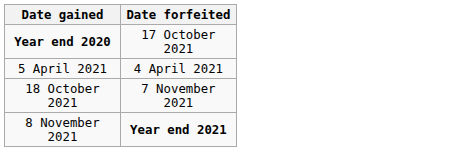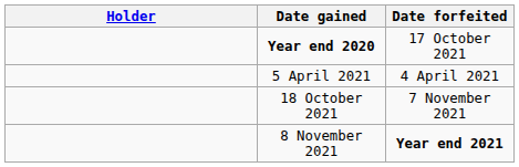+ column: Holder
